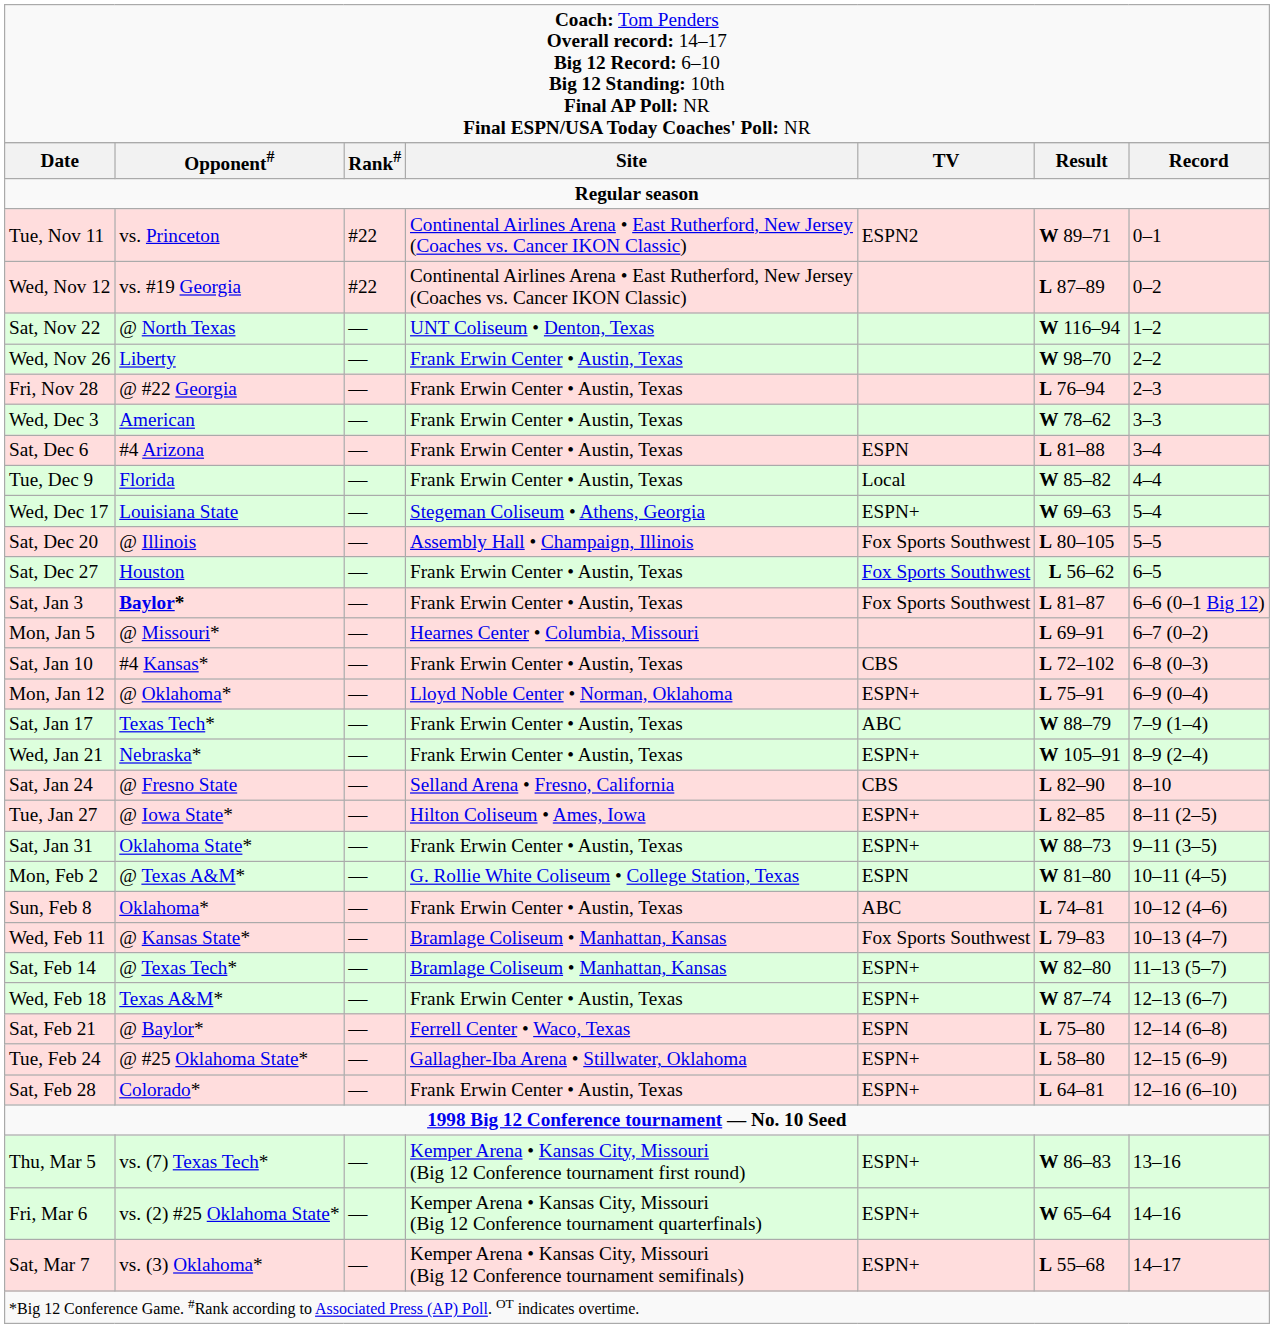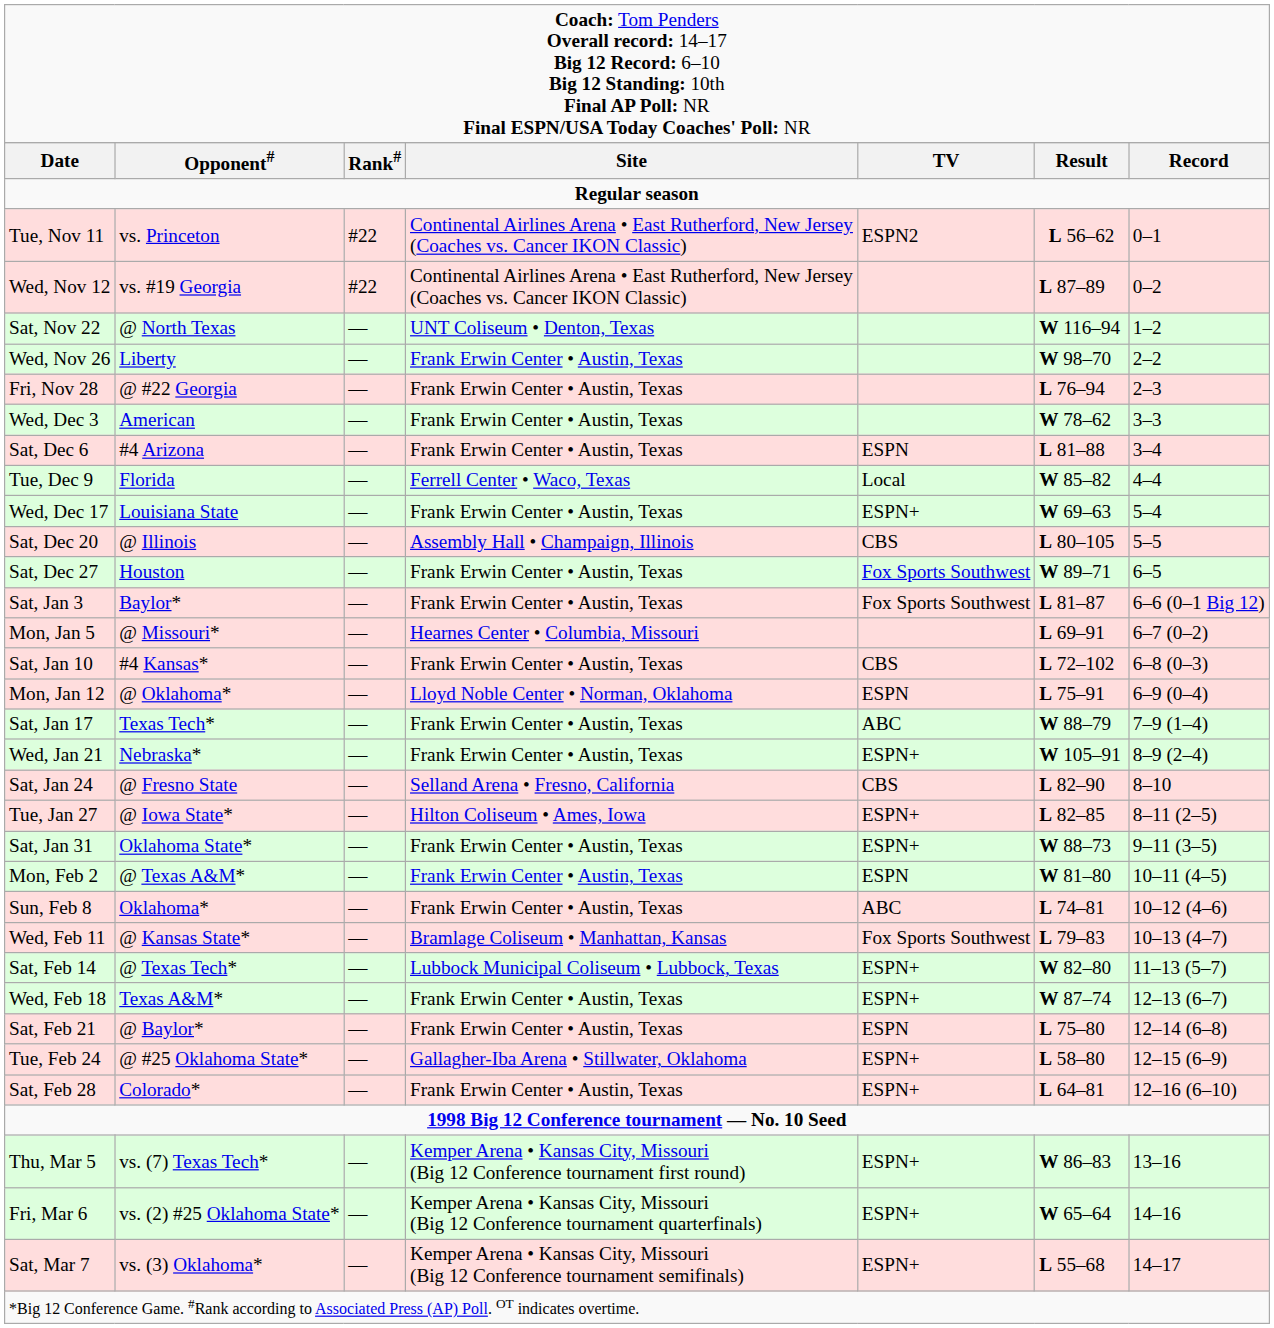Tue, Nov 11 | column 6: W 89–71 -> L 56–62
Tue, Dec 9 | column 4: Frank Erwin Center • Austin, Texas -> Ferrell Center • Waco, Texas
Wed, Dec 17 | column 4: Stegeman Coliseum • Athens, Georgia -> Frank Erwin Center • Austin, Texas
Sat, Dec 20 | column 5: Fox Sports Southwest -> CBS
Sat, Dec 27 | column 6: L 56–62 -> W 89–71
Sat, Jan 3 | column 2: bold -> normal
Mon, Jan 12 | column 5: ESPN+ -> ESPN
Mon, Feb 2 | column 4: G. Rollie White Coliseum • College Station, Texas -> Frank Erwin Center • Austin, Texas
Sat, Feb 14 | column 4: Bramlage Coliseum • Manhattan, Kansas -> Lubbock Municipal Coliseum • Lubbock, Texas
Sat, Feb 21 | column 4: Ferrell Center • Waco, Texas -> Frank Erwin Center • Austin, Texas
